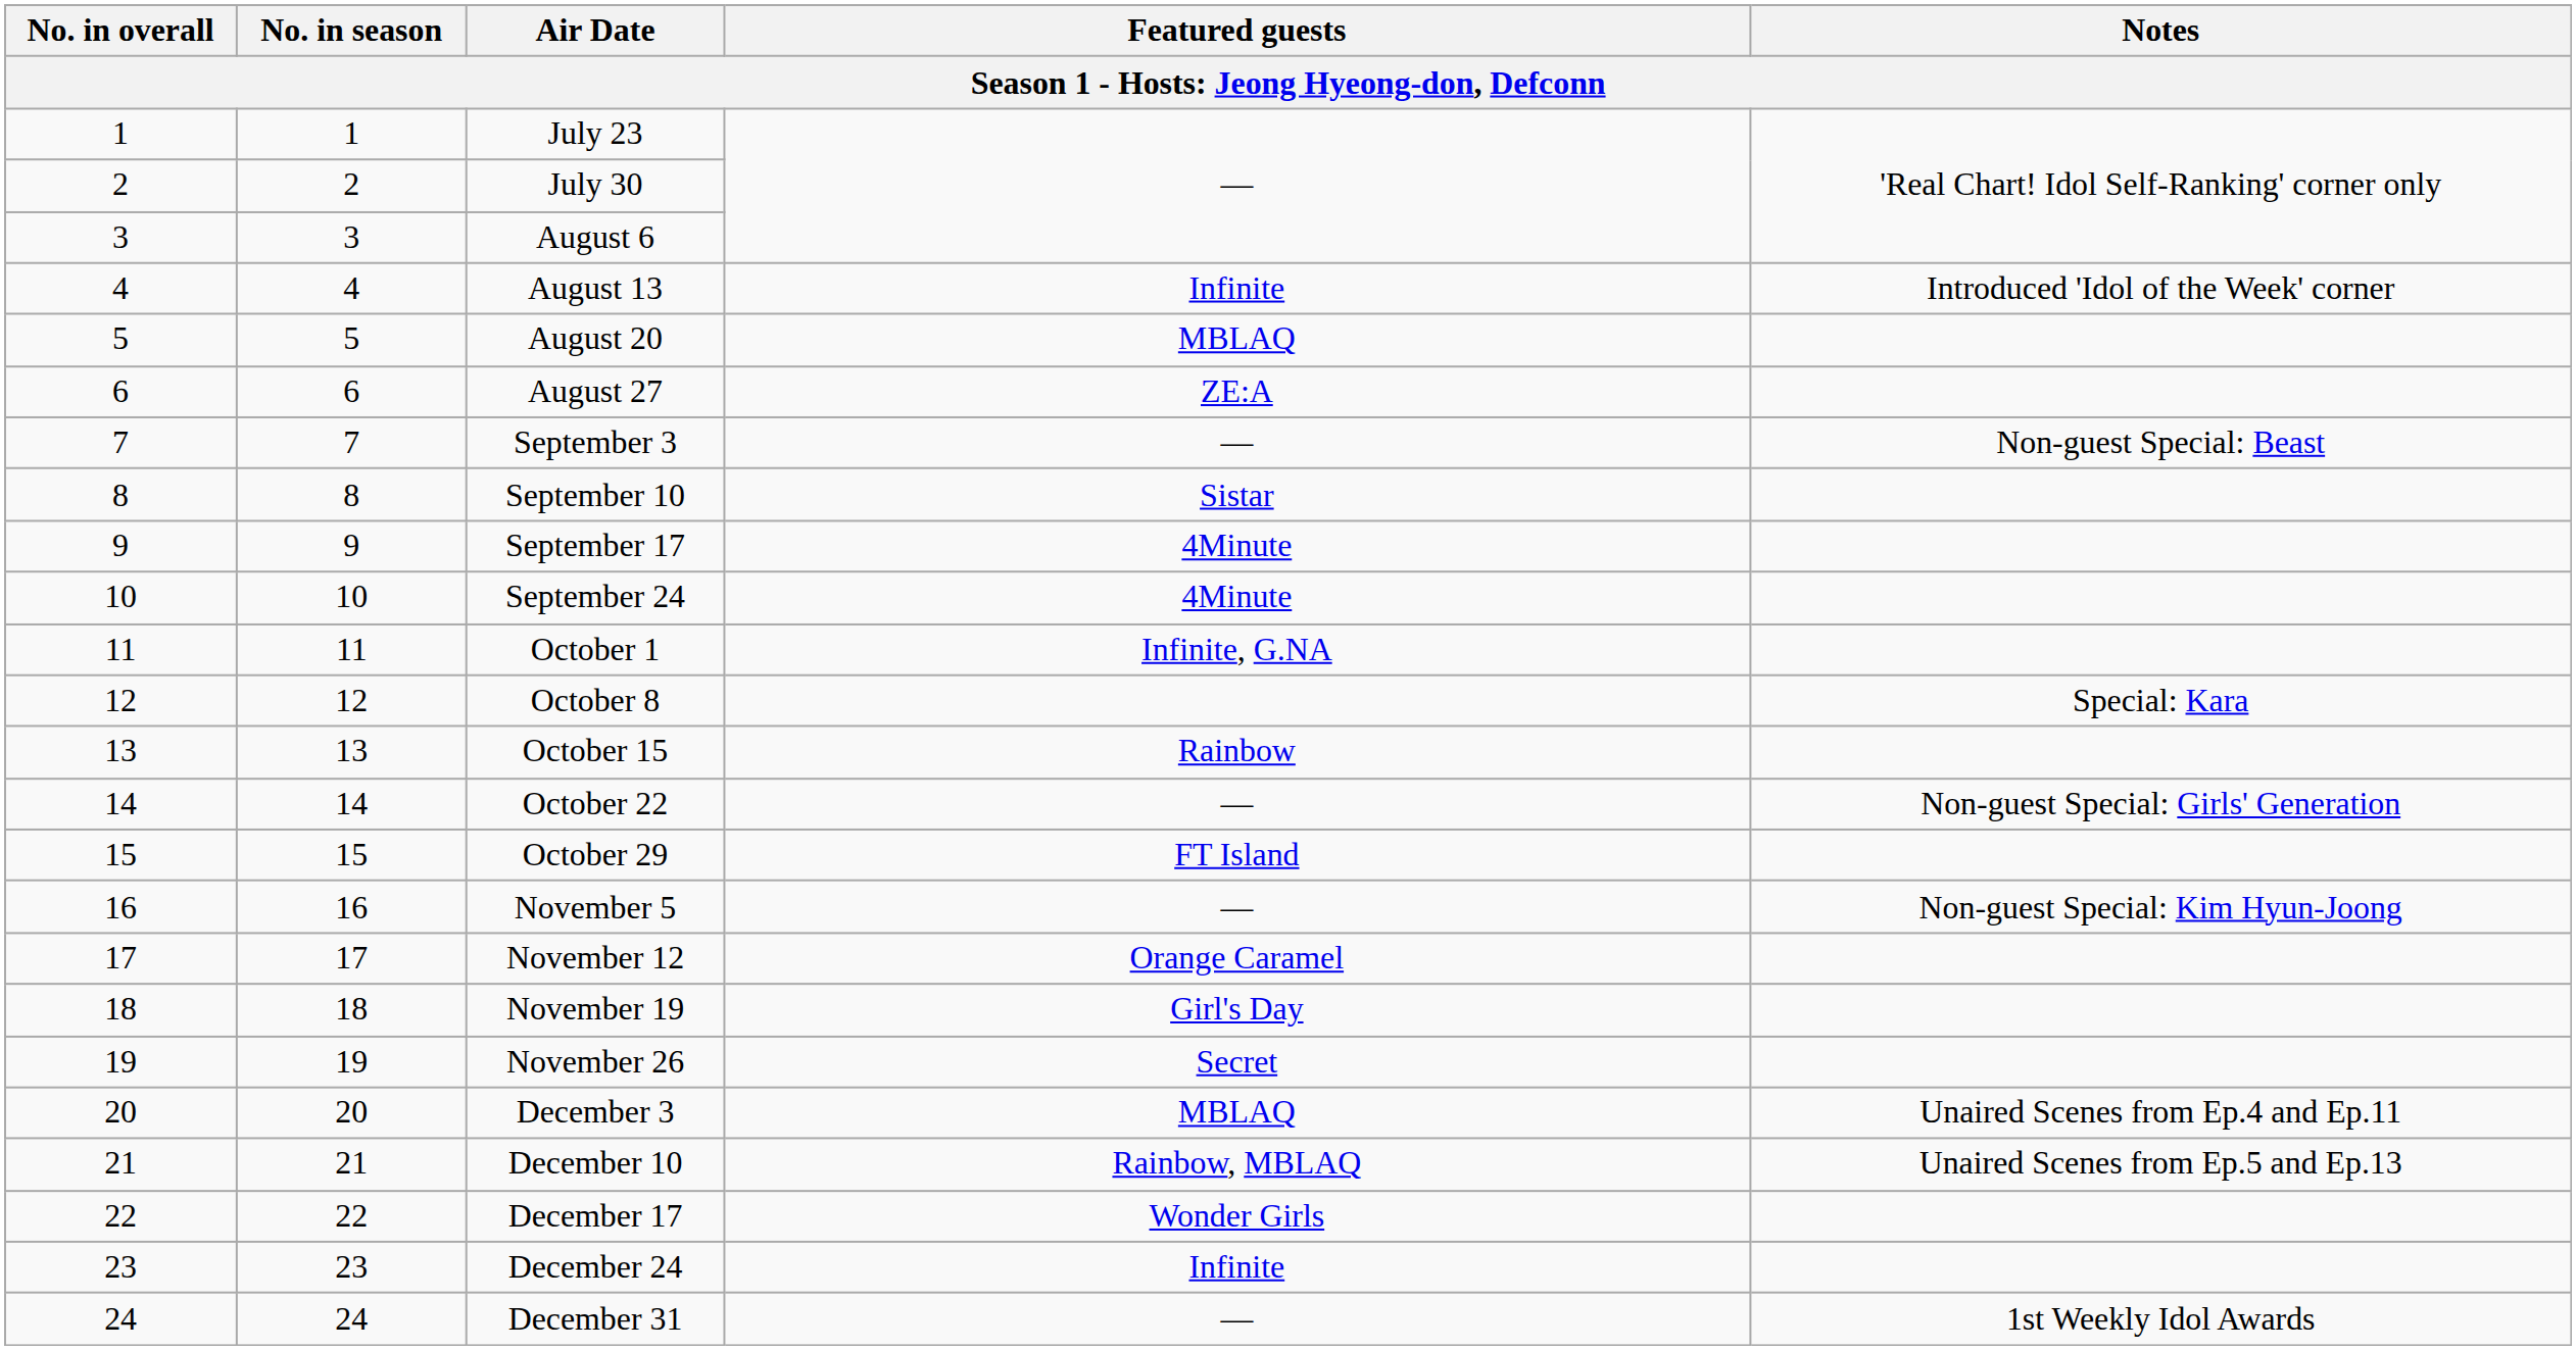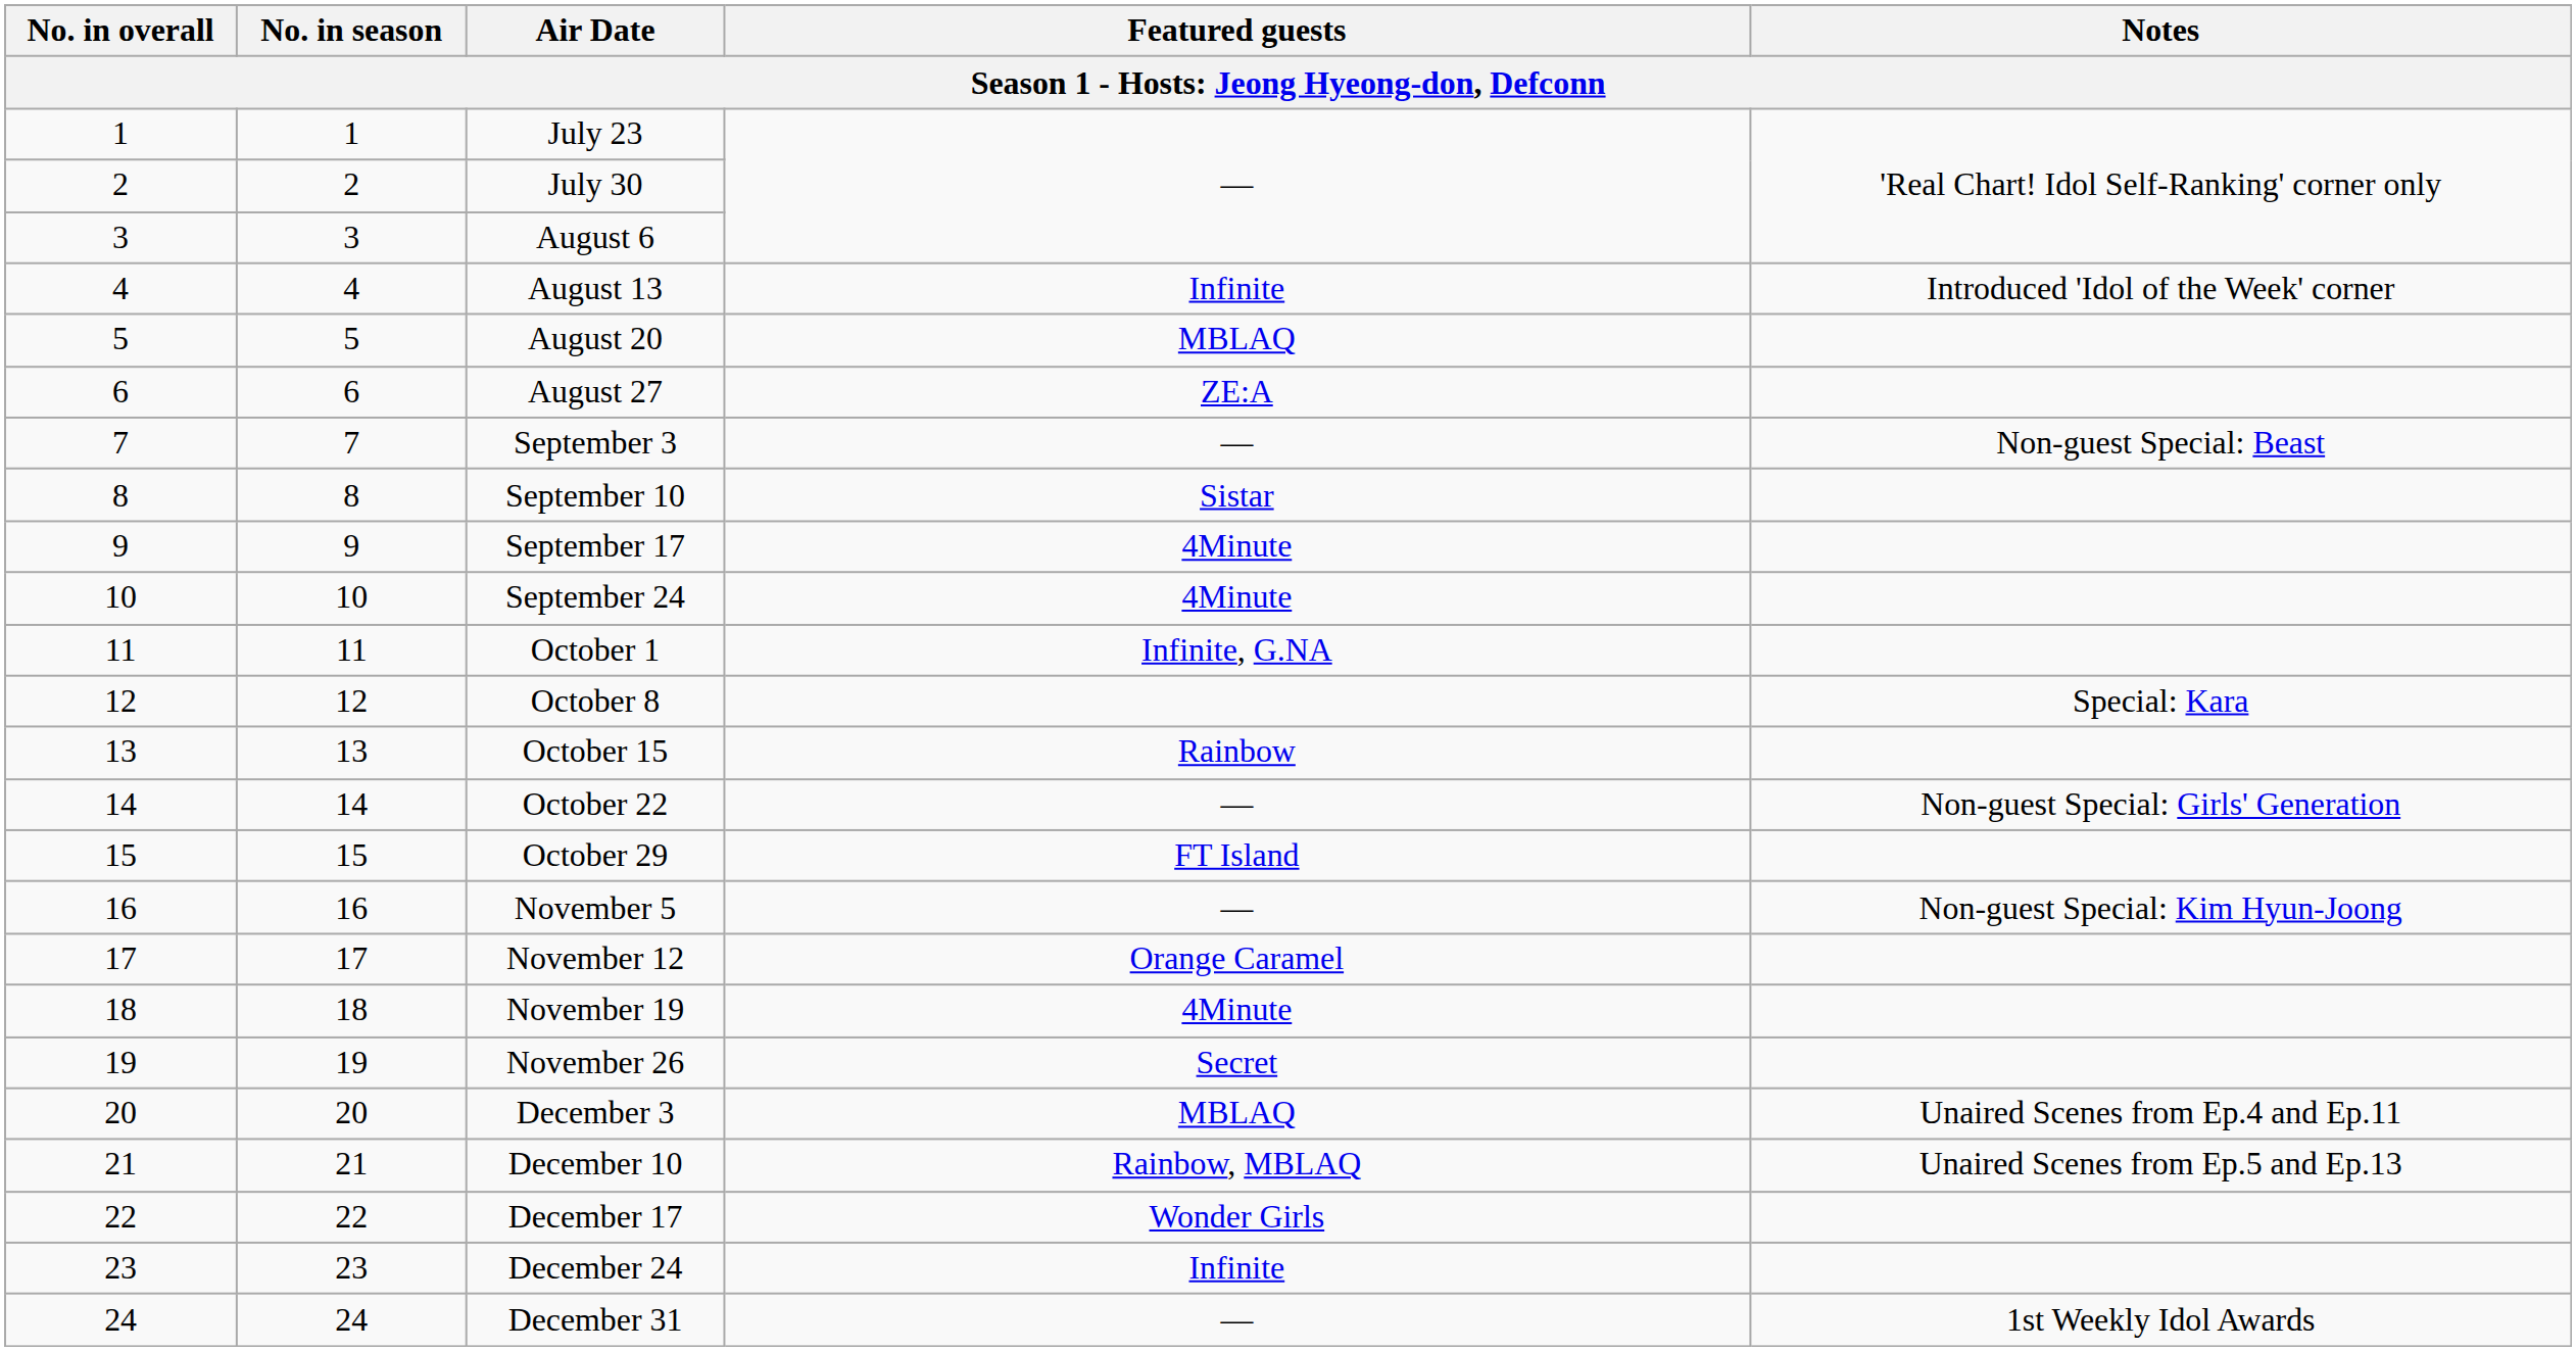November 19 | Featured guests: Girl's Day -> 4Minute
